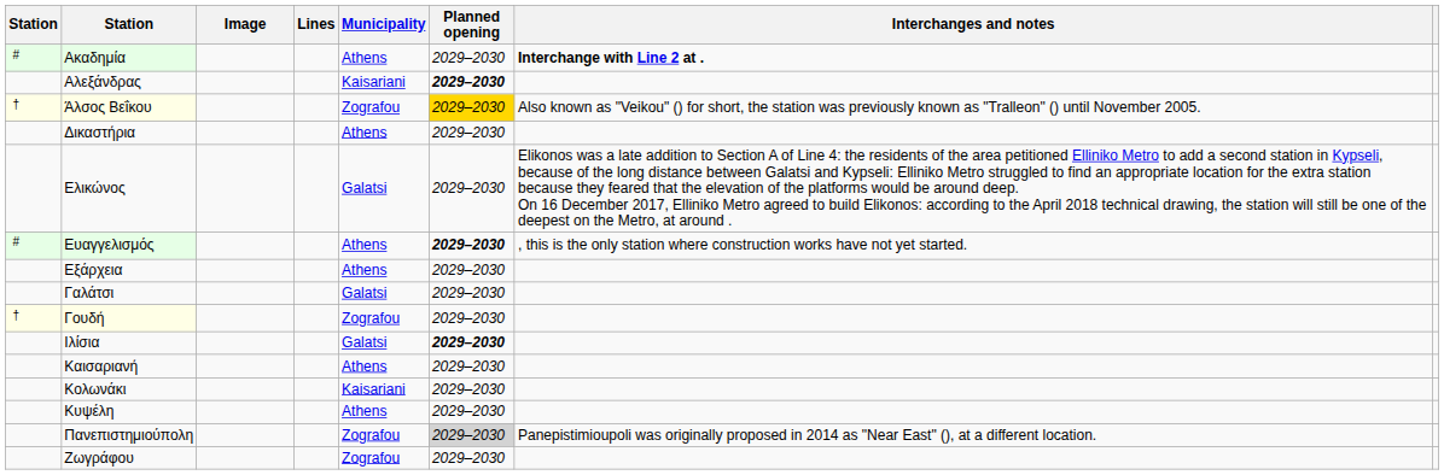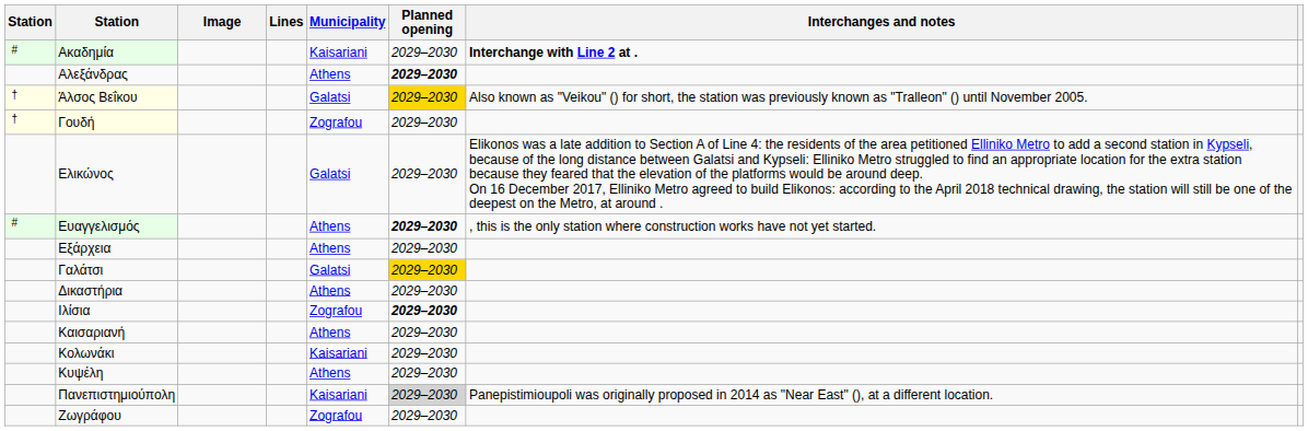Ακαδημία | Municipality: Athens -> Kaisariani
Αλεξάνδρας | Municipality: Kaisariani -> Athens
Άλσος Βεΐκου | Municipality: Zografou -> Galatsi
rows swapped: Δικαστήρια <-> Γουδή
Γαλάτσι | Planned opening: no background -> gold background
Ιλίσια | Municipality: Galatsi -> Zografou
Πανεπιστημιούπολη | Municipality: Zografou -> Kaisariani
